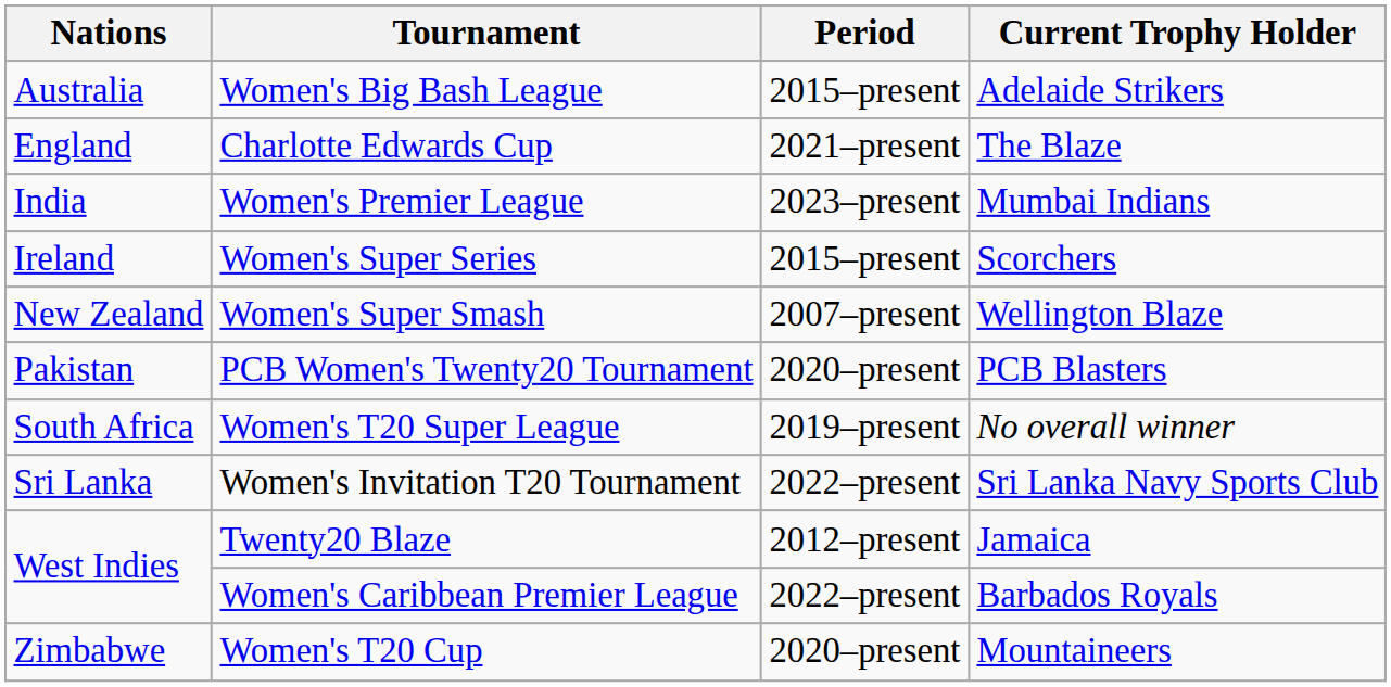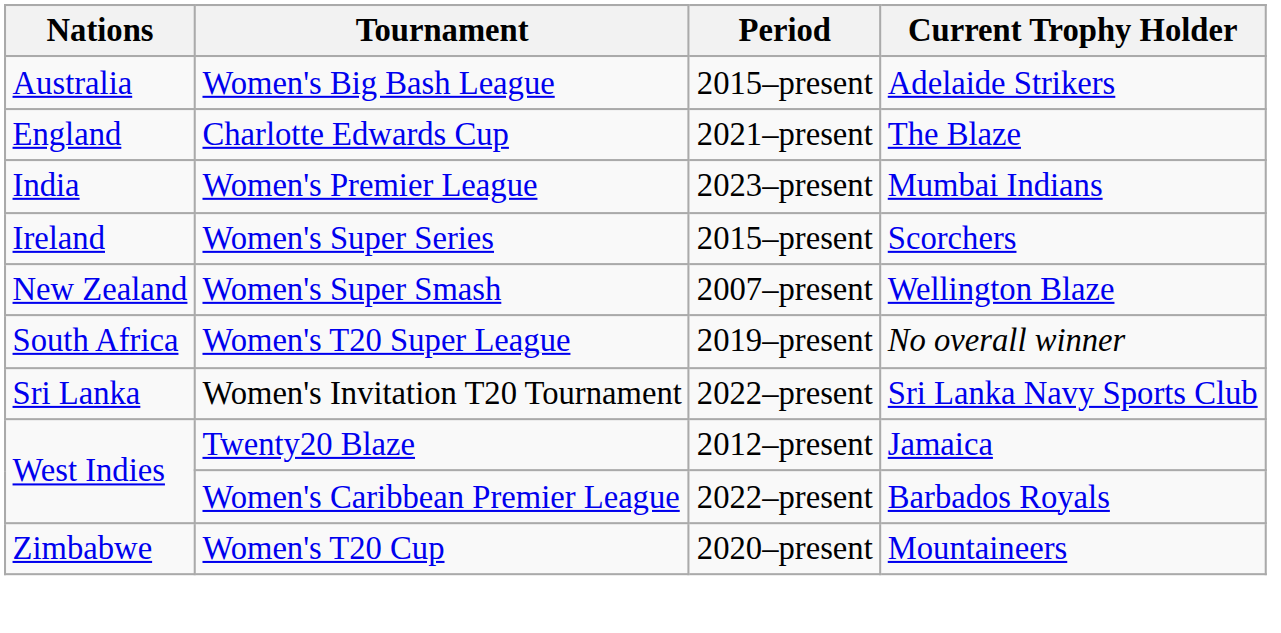- row: Pakistan | PCB Women's Twenty20 Tournament | 2020–present | PCB Blasters
